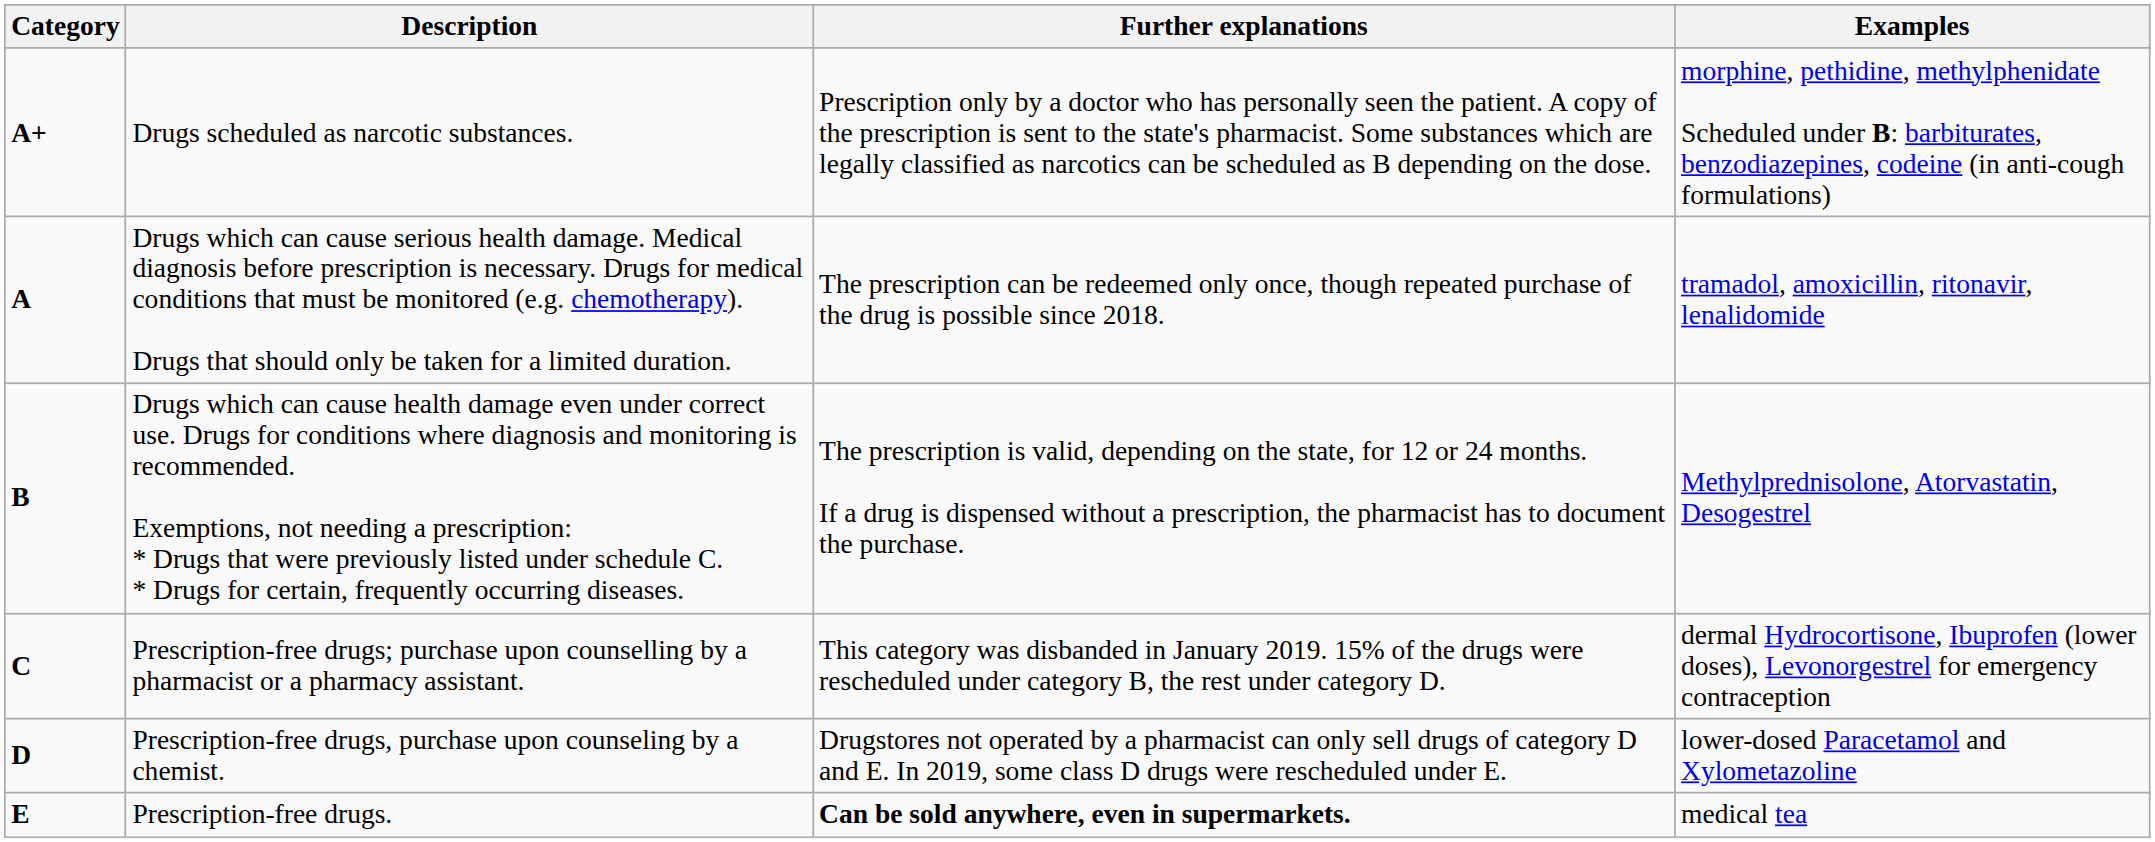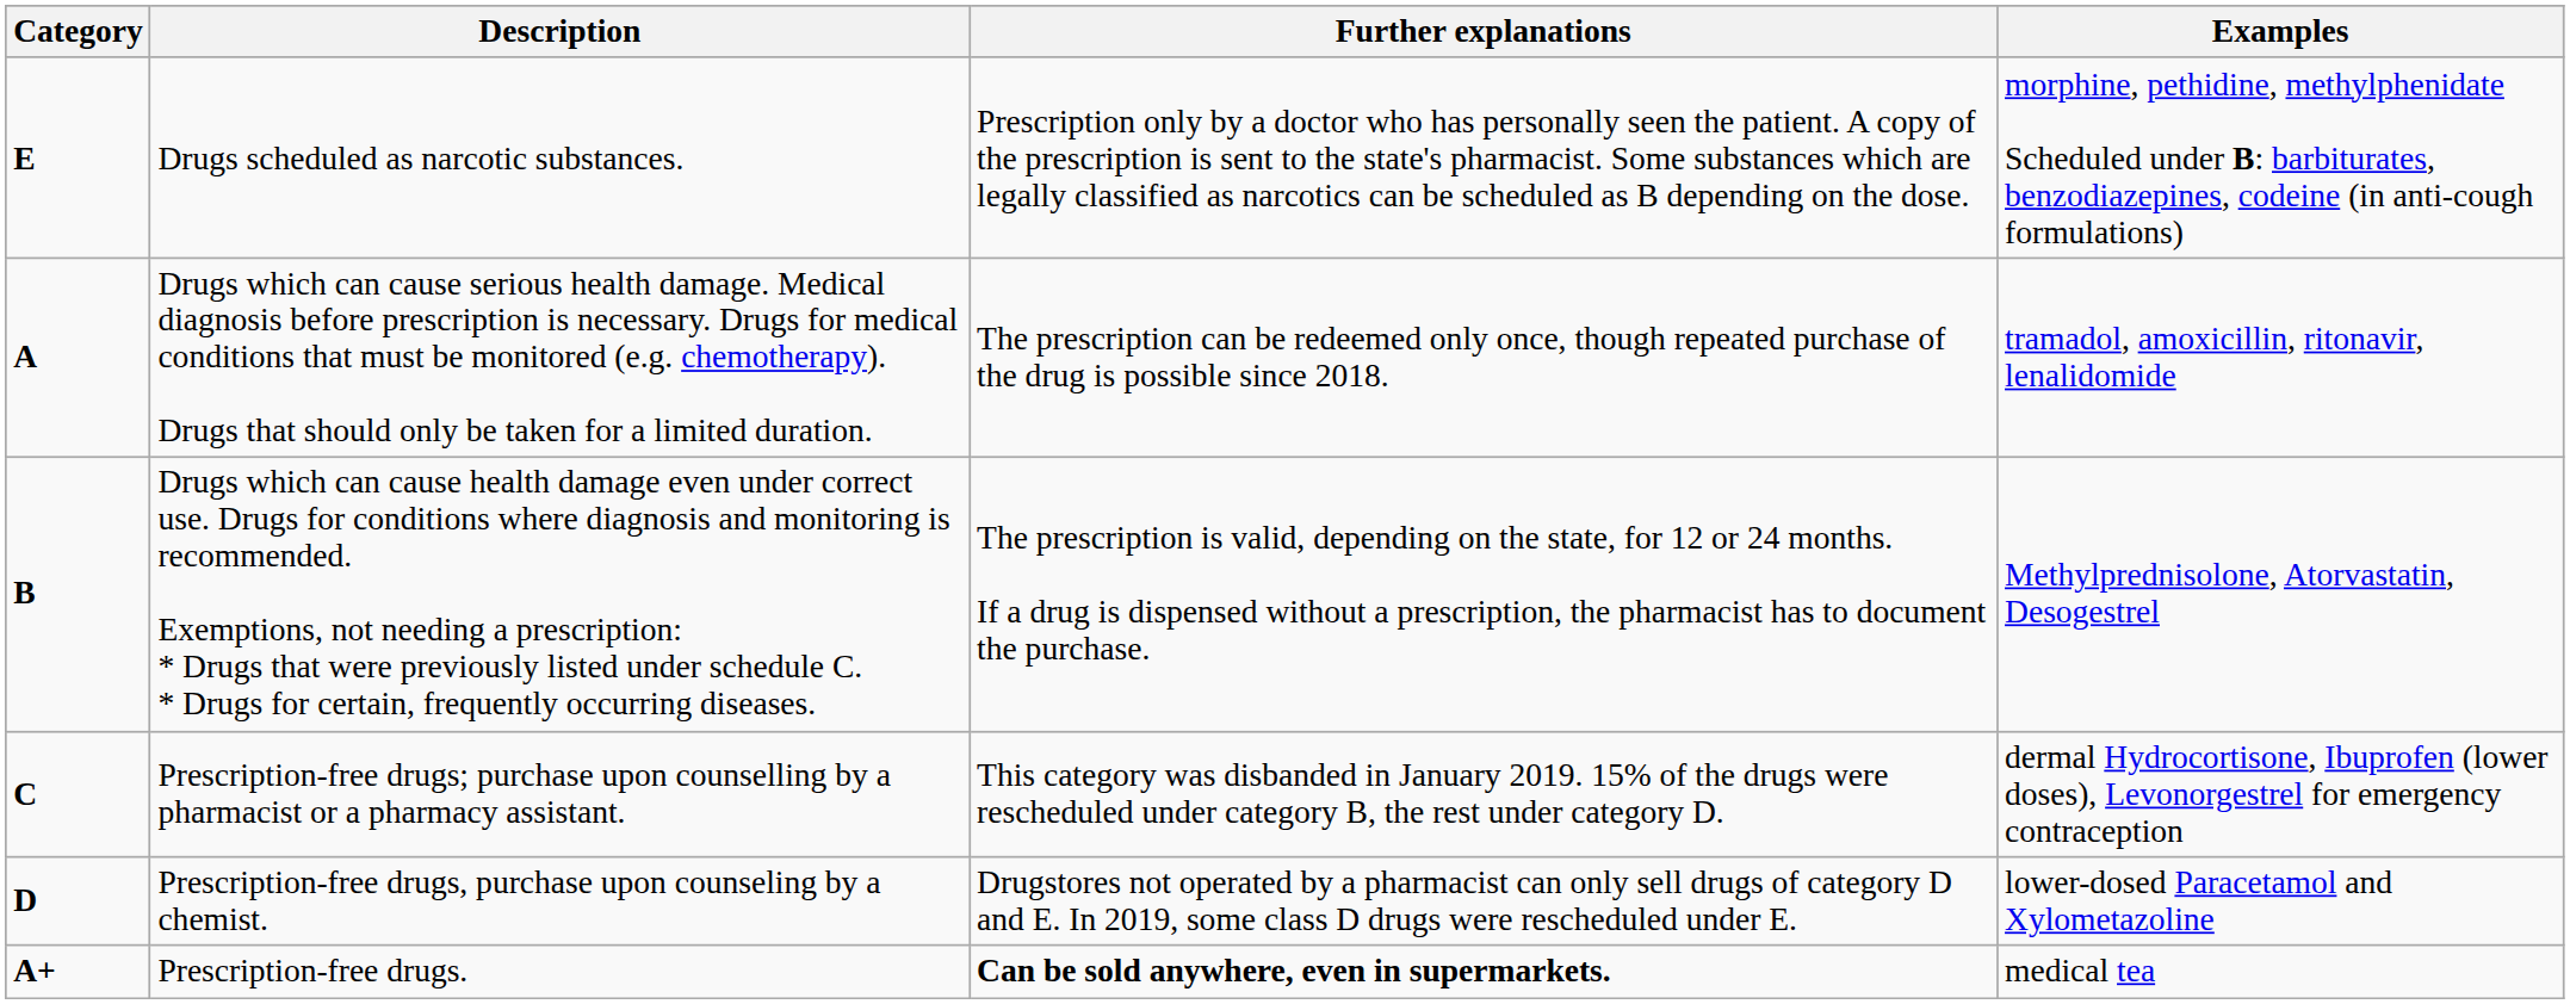Drugs scheduled as narcotic substances. | Category: A+ -> E
Prescription-free drugs. | Category: E -> A+
